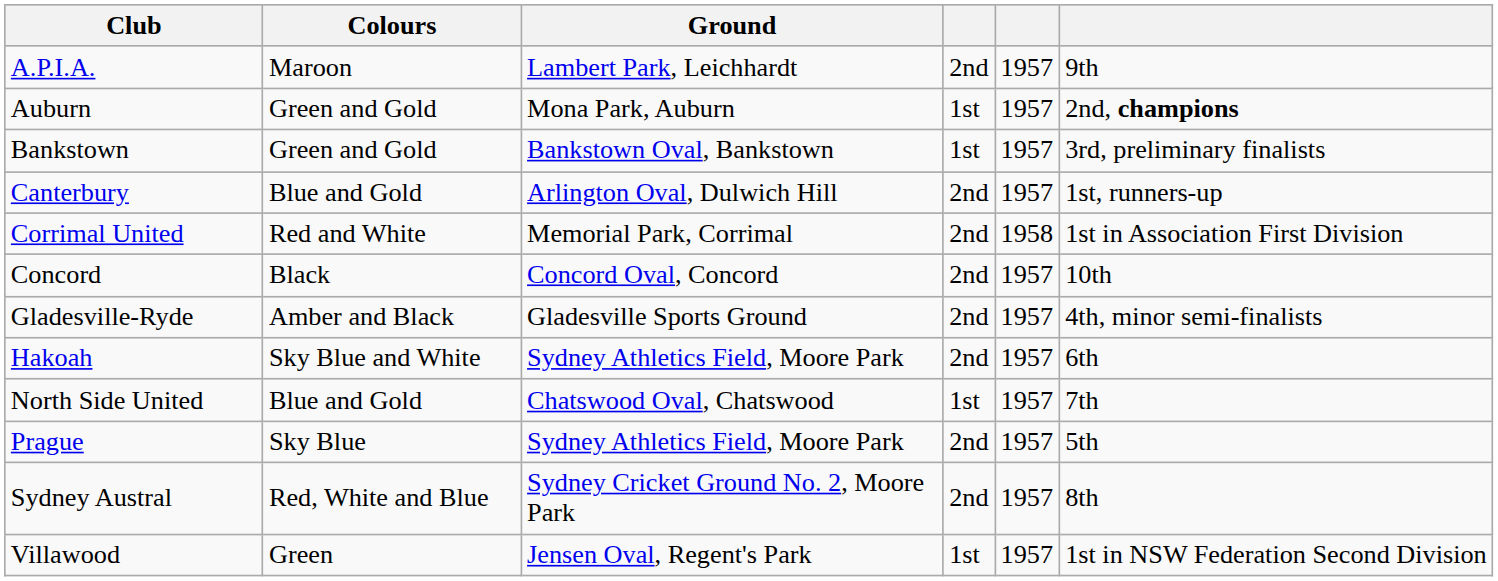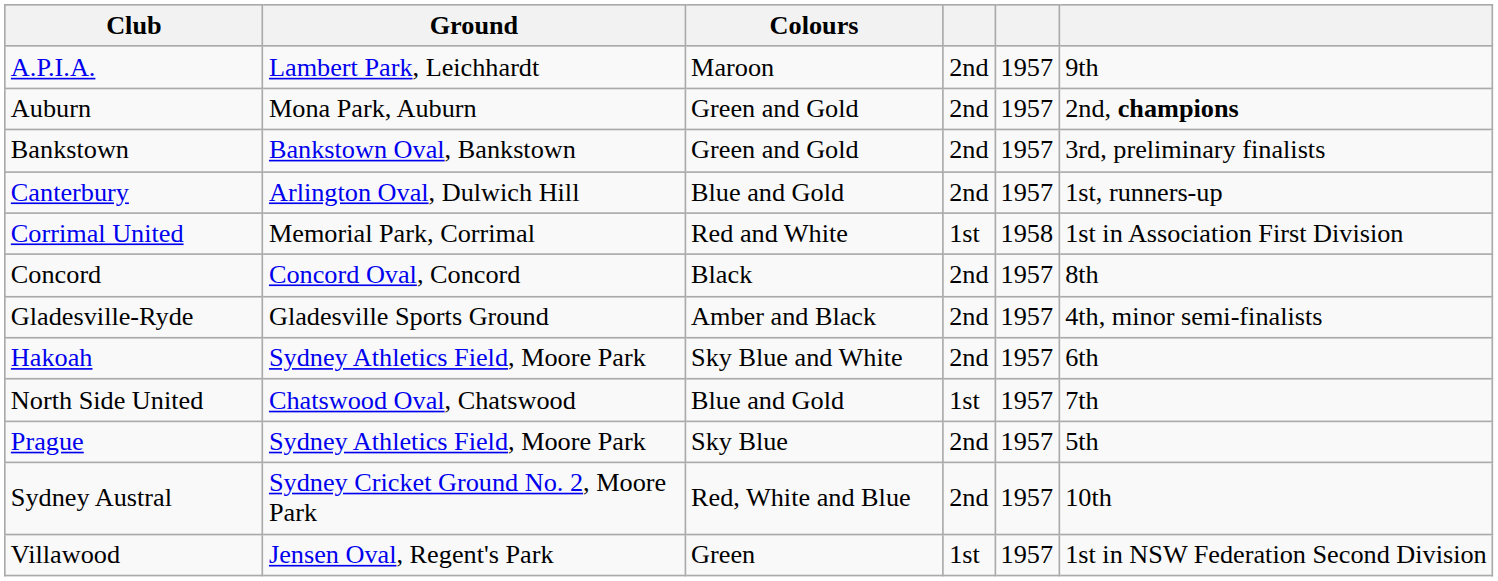columns swapped: Ground <-> Colours
Auburn | column 4: 1st -> 2nd
Bankstown | column 4: 1st -> 2nd
Corrimal United | column 4: 2nd -> 1st
Concord | column 6: 10th -> 8th
Sydney Austral | column 6: 8th -> 10th
